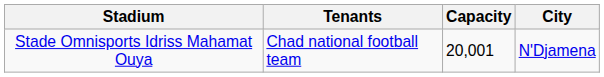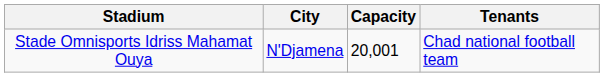columns swapped: City <-> Tenants
